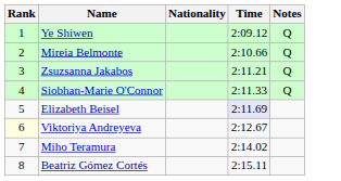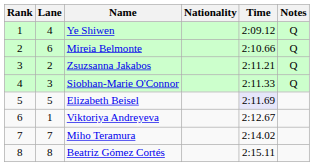+ column: Lane | 4 | 6 | 2 | 3 | 5 | 1 | 7 | 8
Viktoriya Andreyeva | Rank: lightyellow background -> no background
